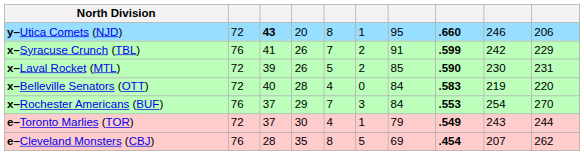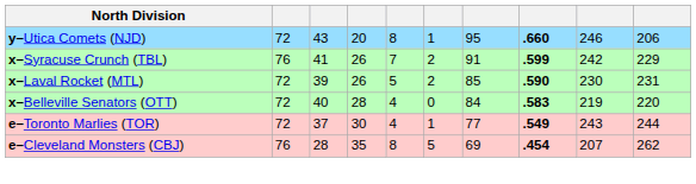y–Utica Comets (NJD) | column 3: bold -> normal
- row: x–Rochester Americans (BUF) | 76 | 37 | 29 | 7 | 3 | 84 | .553 | 254 | 270
e–Toronto Marlies (TOR) | column 7: 79 -> 77
